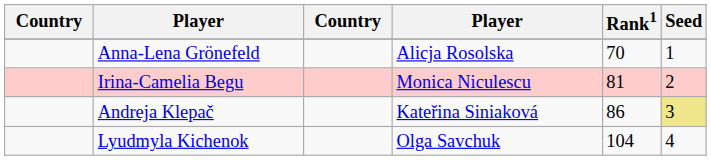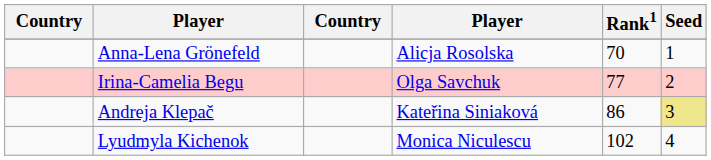Irina-Camelia Begu | column 4: Monica Niculescu -> Olga Savchuk
Irina-Camelia Begu | Rank1: 81 -> 77
Lyudmyla Kichenok | column 4: Olga Savchuk -> Monica Niculescu
Lyudmyla Kichenok | Rank1: 104 -> 102
